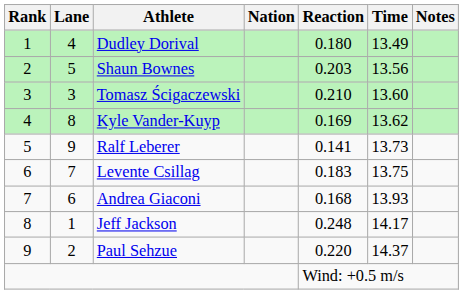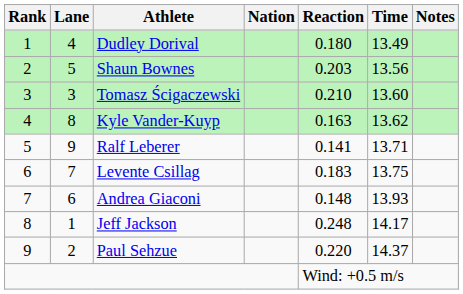Kyle Vander-Kuyp | Reaction: 0.169 -> 0.163
Ralf Leberer | Time: 13.73 -> 13.71
Andrea Giaconi | Reaction: 0.168 -> 0.148
